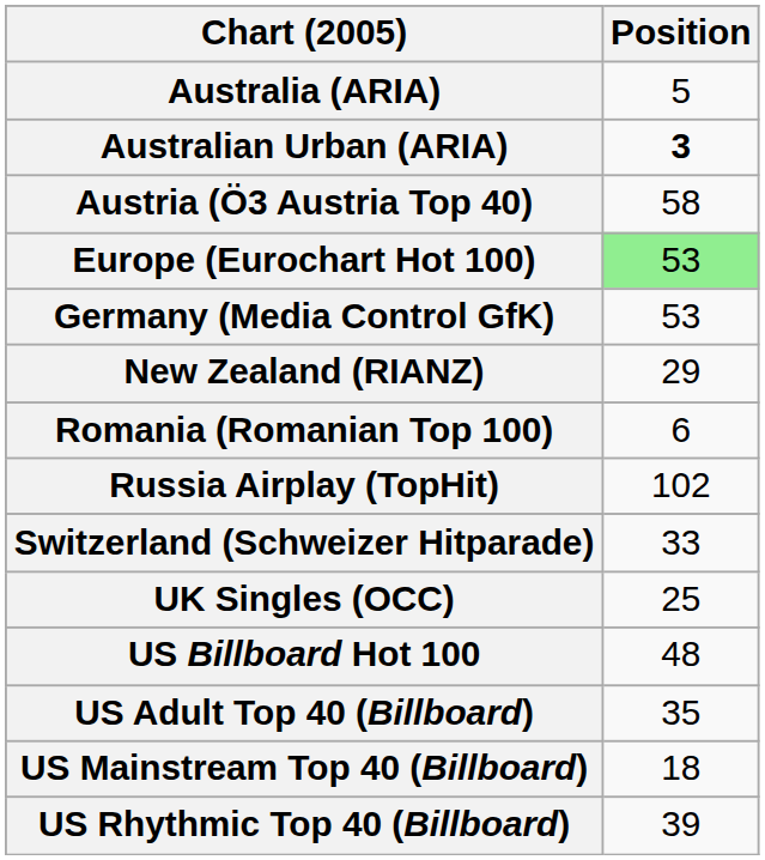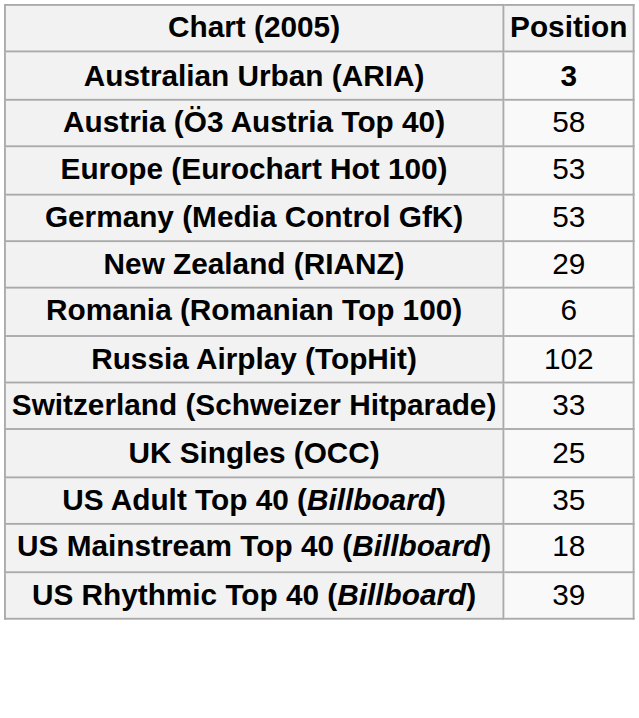- row: Australia (ARIA) | 5
Europe (Eurochart Hot 100) | Position: lightgreen background -> no background
- row: US Billboard Hot 100 | 48
